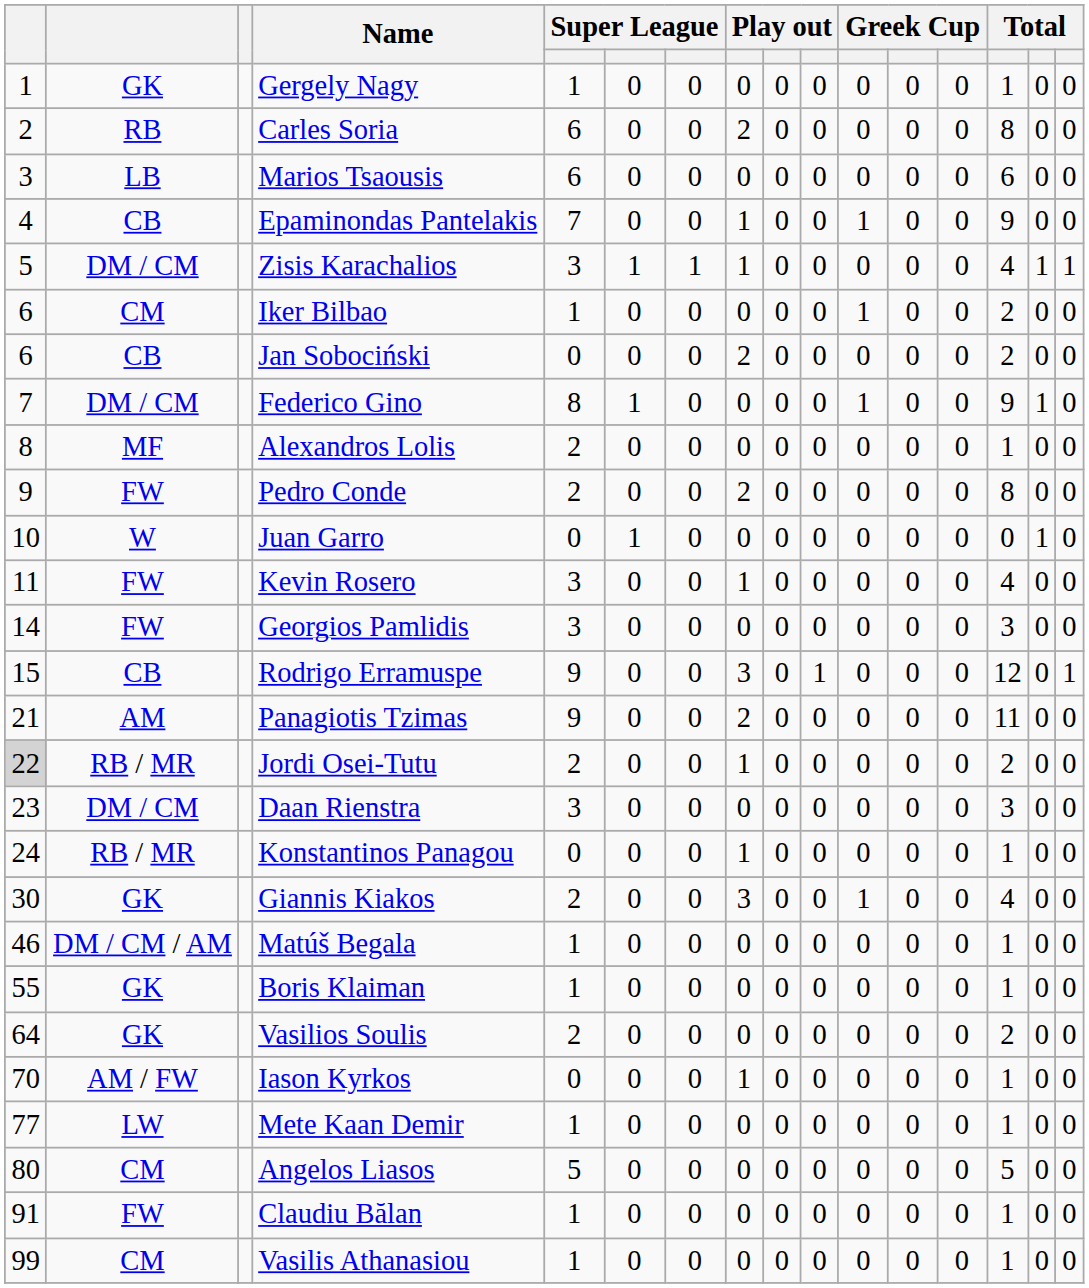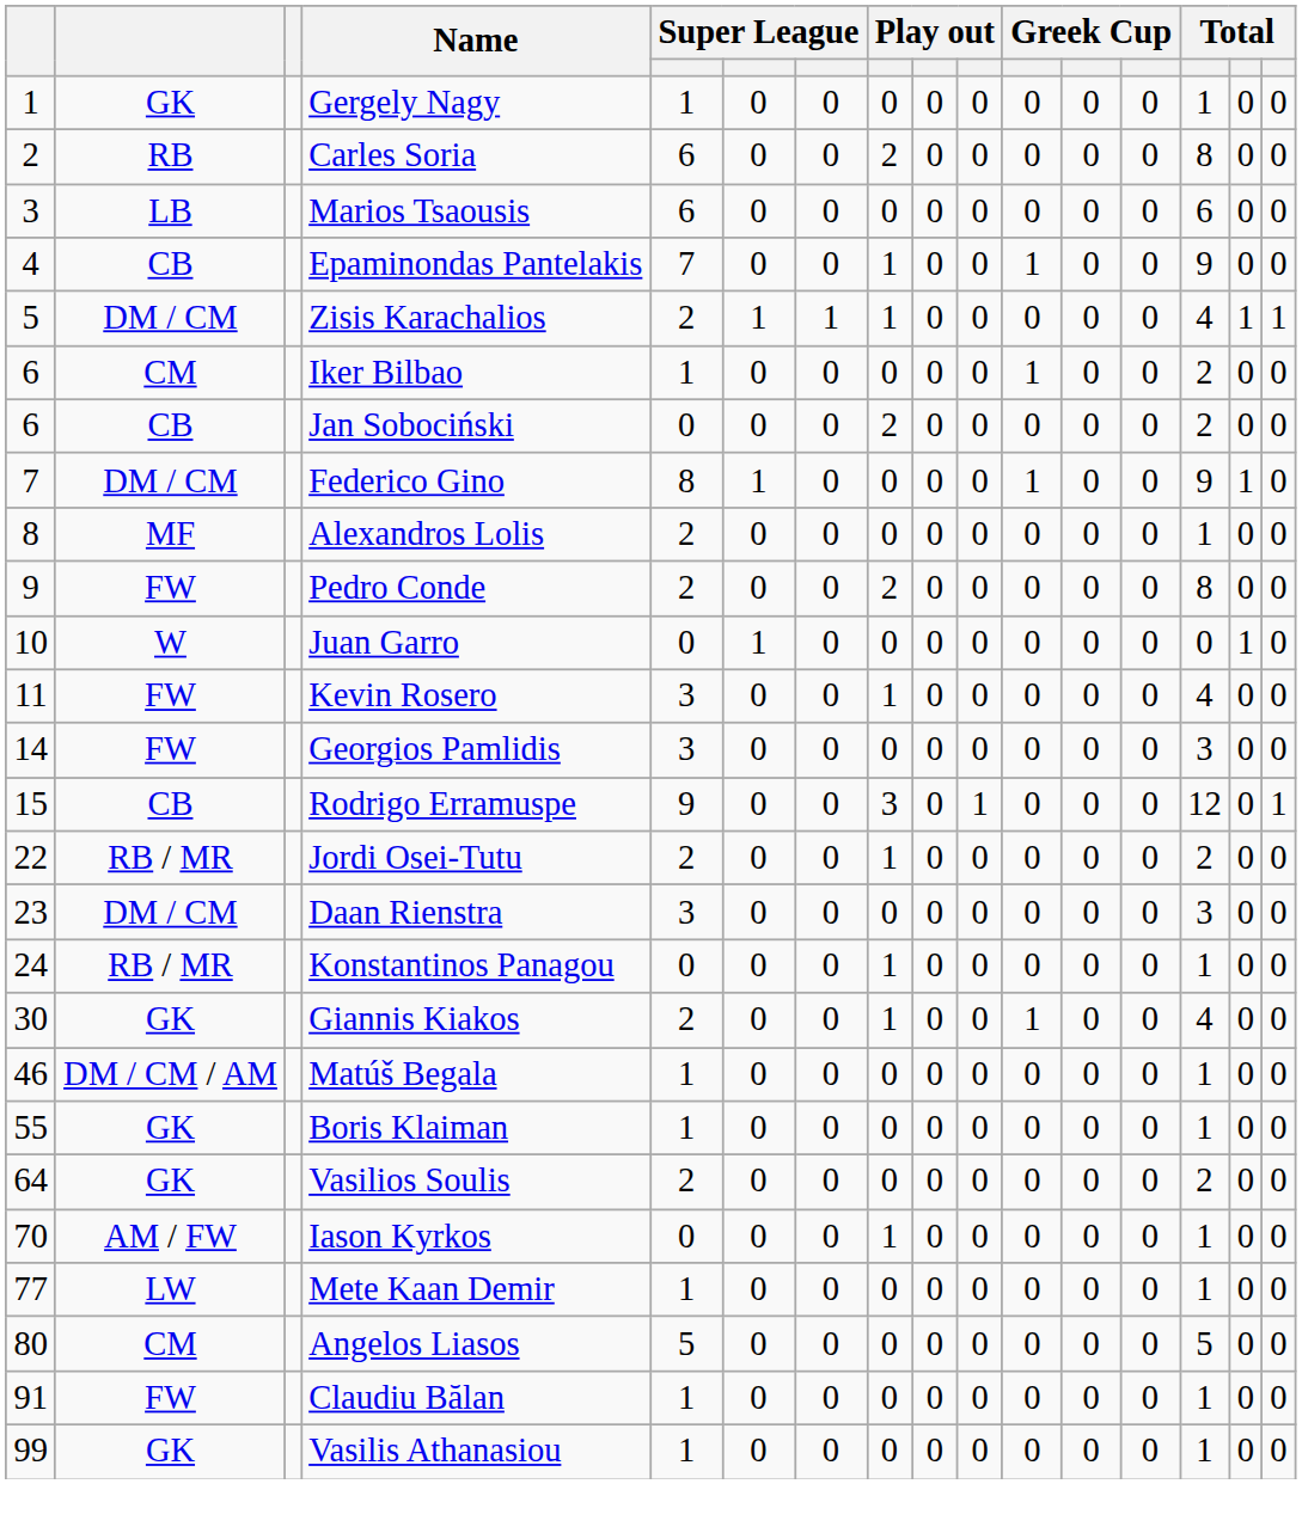Zisis Karachalios | column 5: 3 -> 2
- row: 21 | AM | Panagiotis Tzimas | 9 | 0 | 0 | 2 | 0 | 0 | 0 | 0 | 0 | 11 | 0 | 0
Jordi Osei-Tutu | column 1: lightgrey background -> no background
Giannis Kiakos | column 8: 3 -> 1
Vasilis Athanasiou | column 2: CM -> GK
